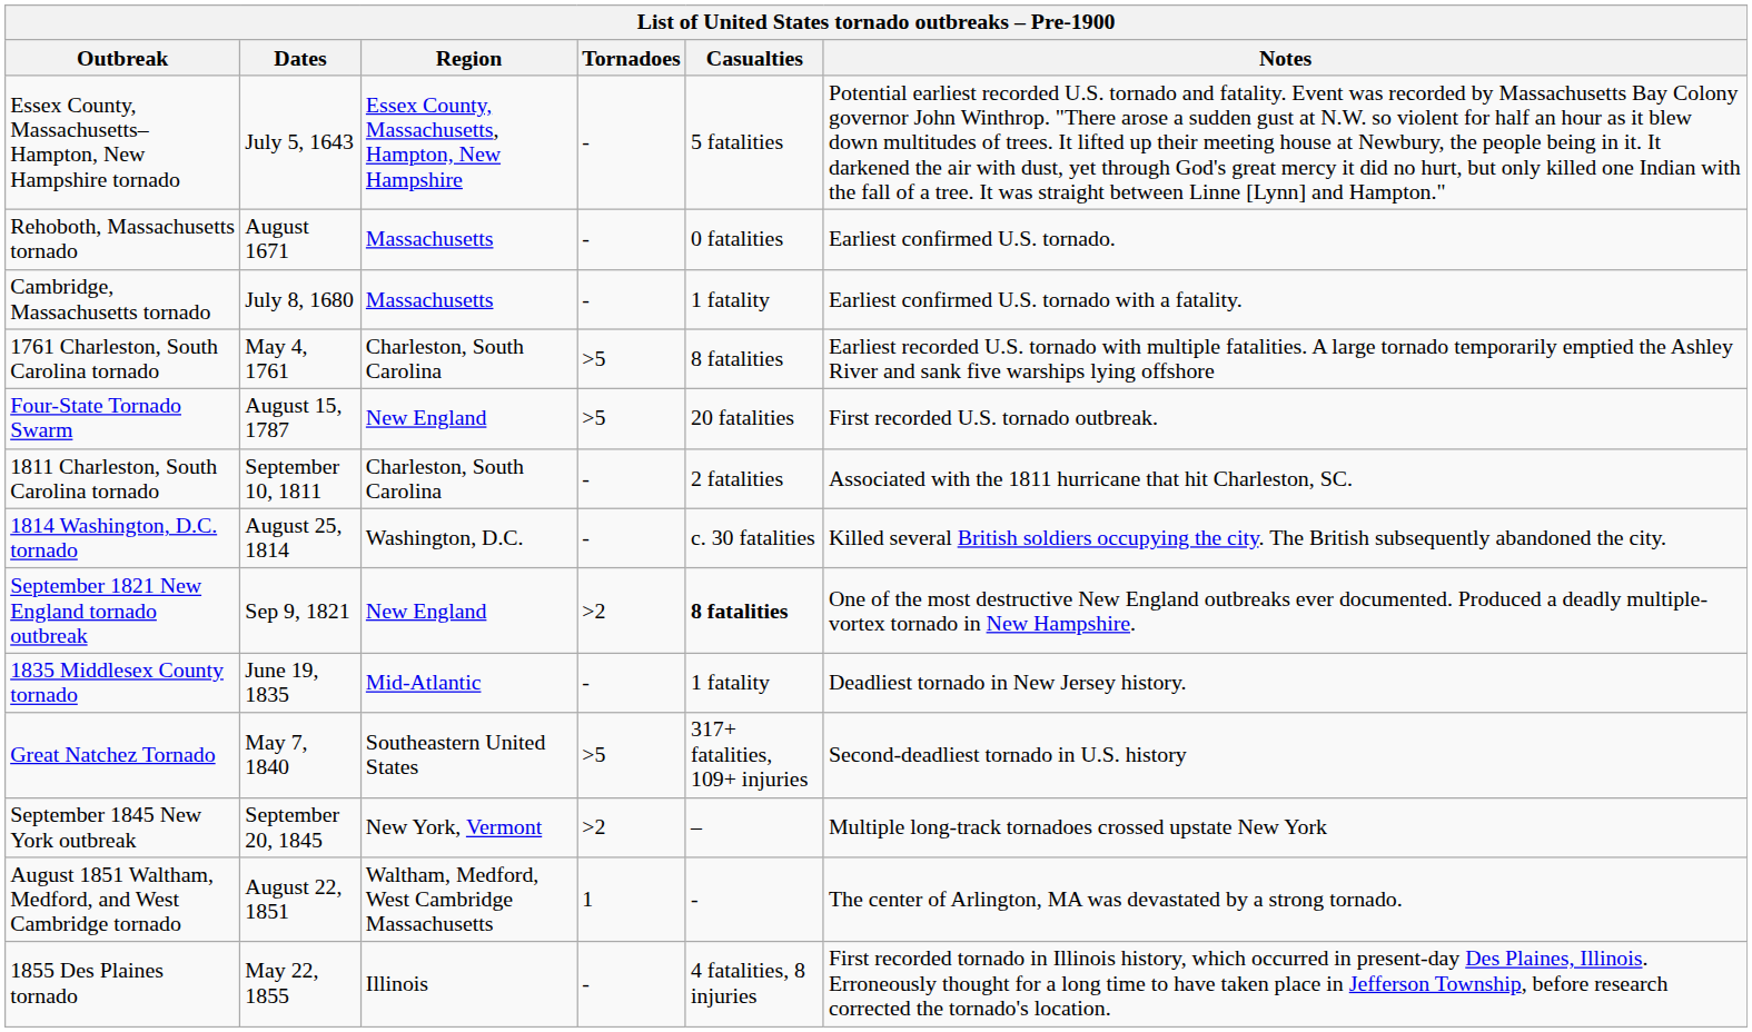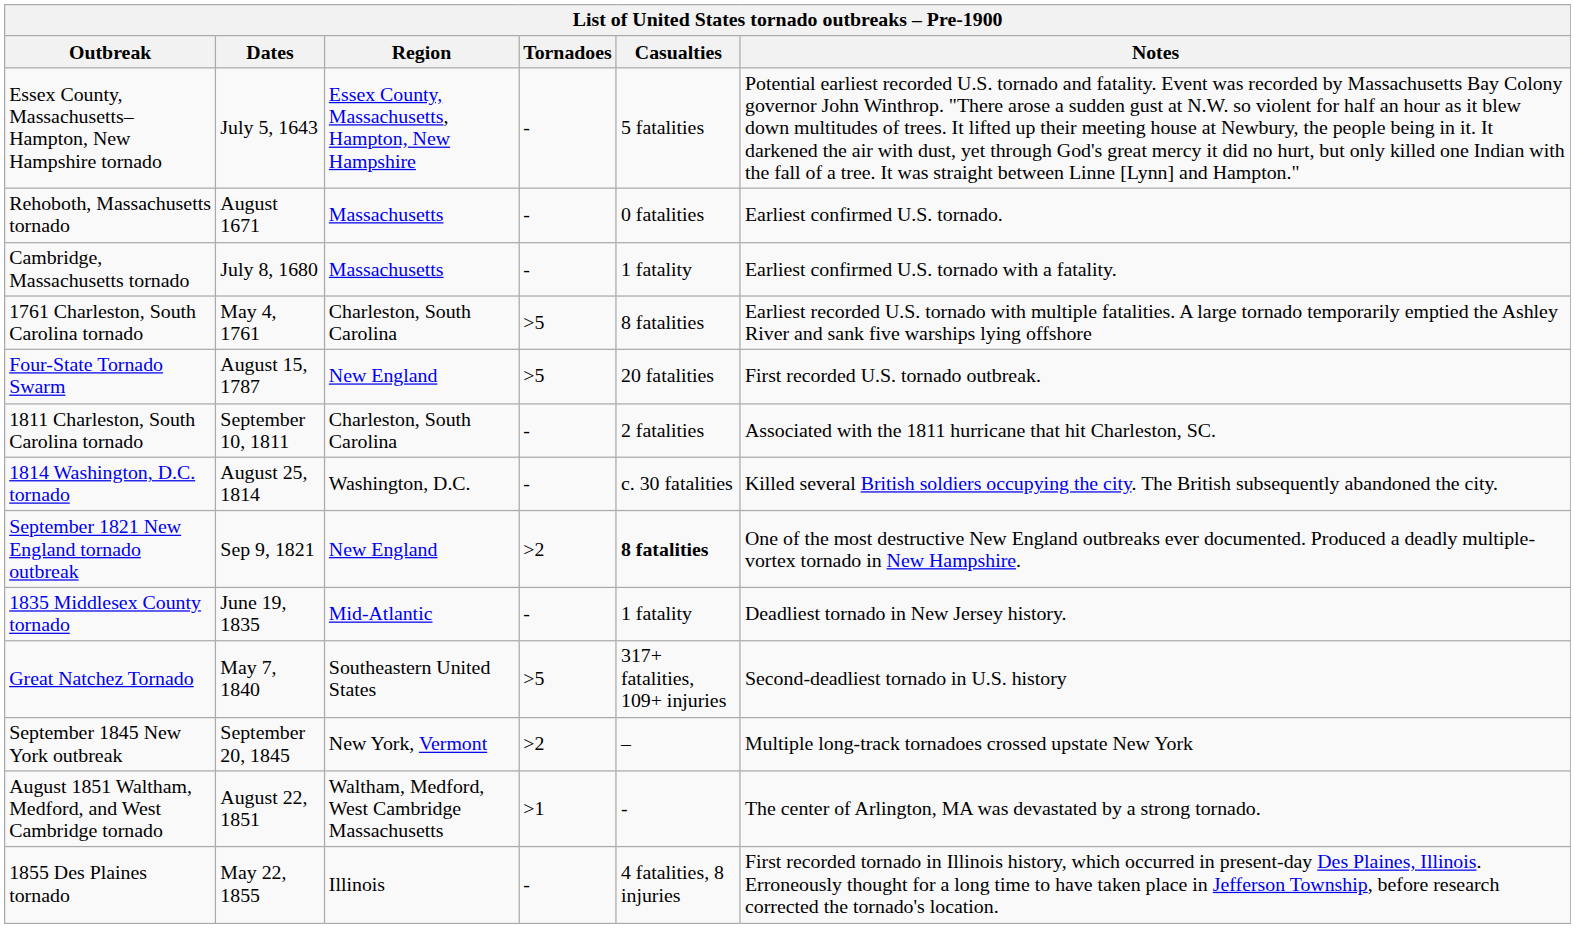August 1851 Waltham, Medford, and West Cambridge tornado | Tornadoes: 1 -> >1
